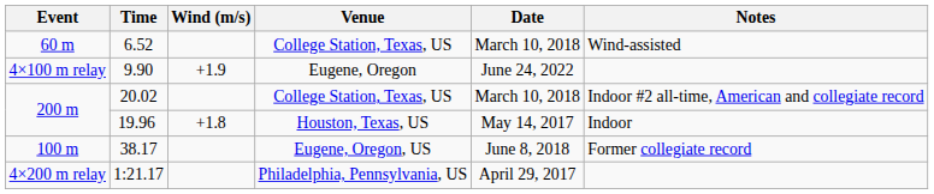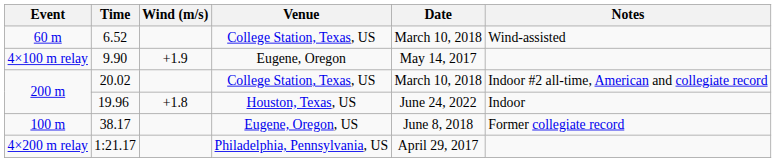9.90 | Date: June 24, 2022 -> May 14, 2017
19.96 | Date: May 14, 2017 -> June 24, 2022
